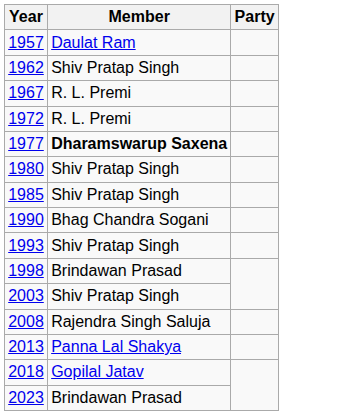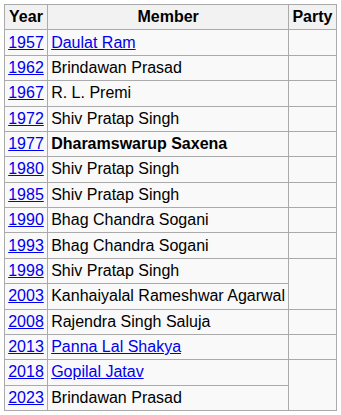1962 | Member: Shiv Pratap Singh -> Brindawan Prasad
1972 | Member: R. L. Premi -> Shiv Pratap Singh
1993 | Member: Shiv Pratap Singh -> Bhag Chandra Sogani
1998 | Member: Brindawan Prasad -> Shiv Pratap Singh
2003 | Member: Shiv Pratap Singh -> Kanhaiyalal Rameshwar Agarwal
